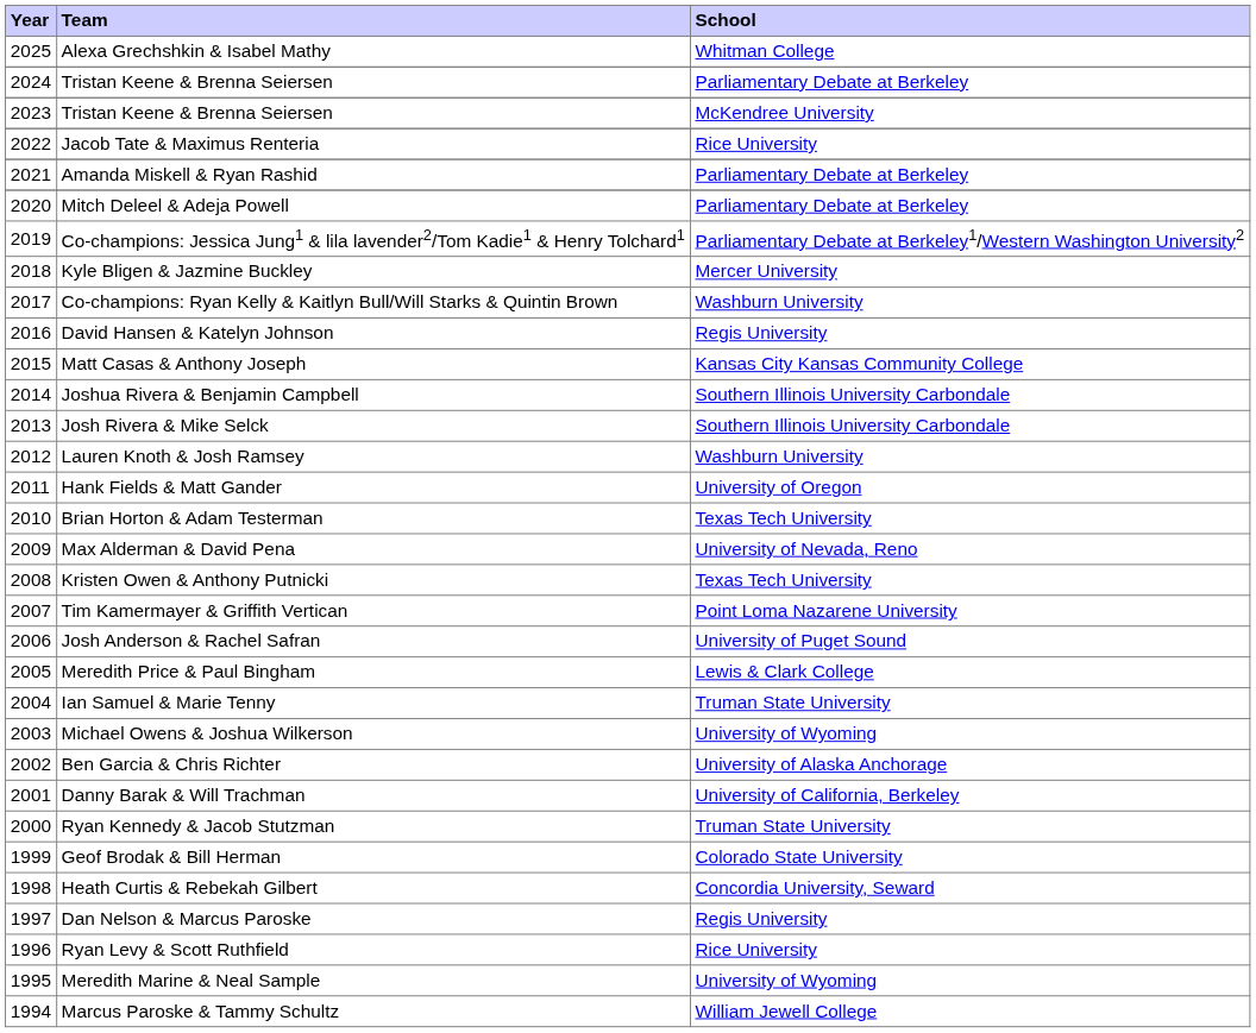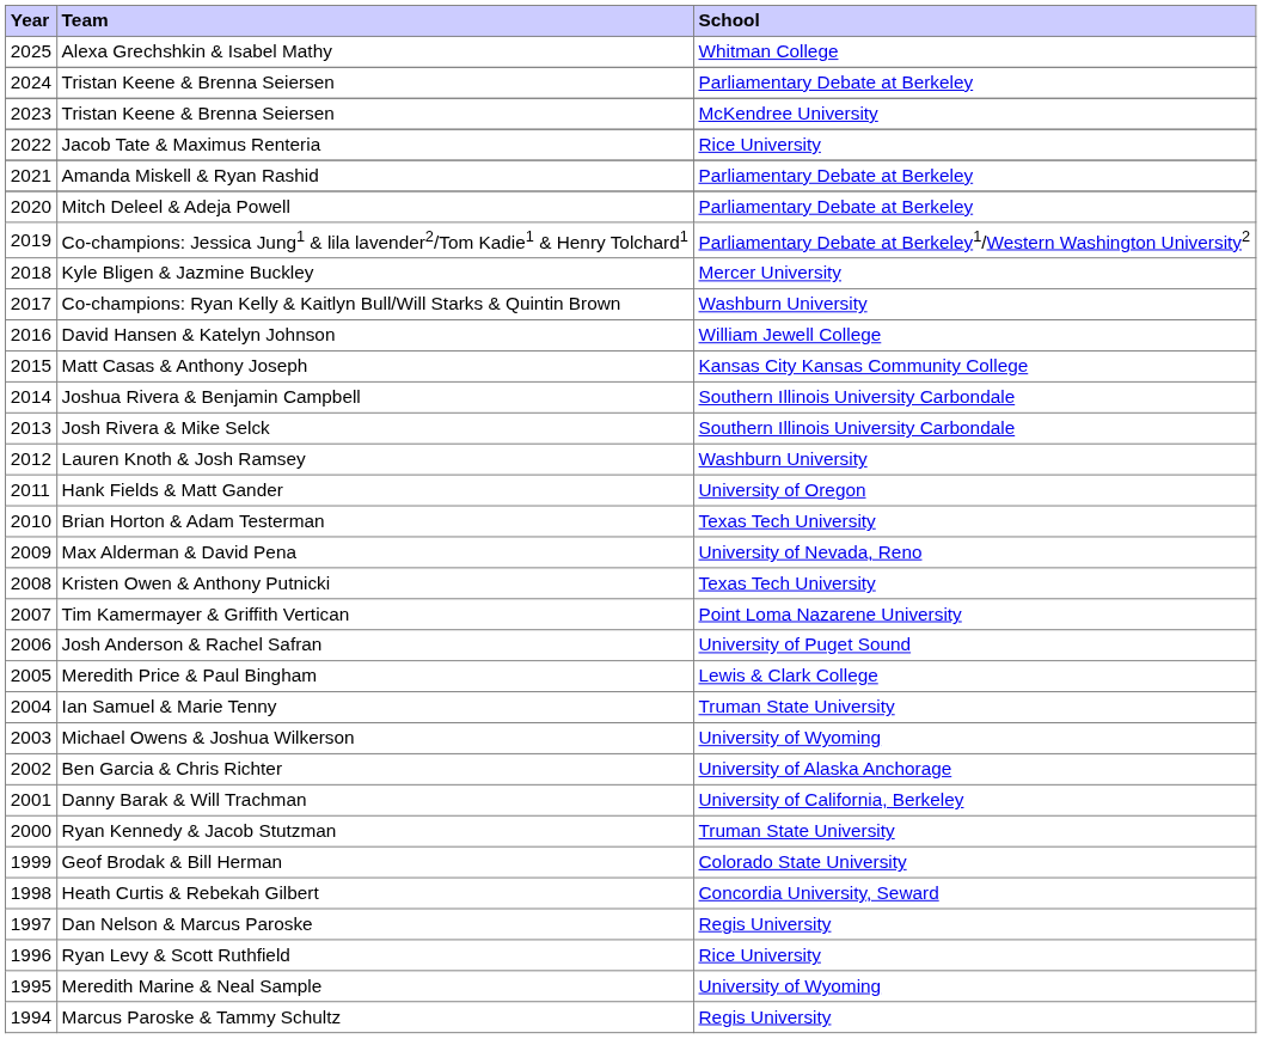David Hansen & Katelyn Johnson | School: Regis University -> William Jewell College
Marcus Paroske & Tammy Schultz | School: William Jewell College -> Regis University
